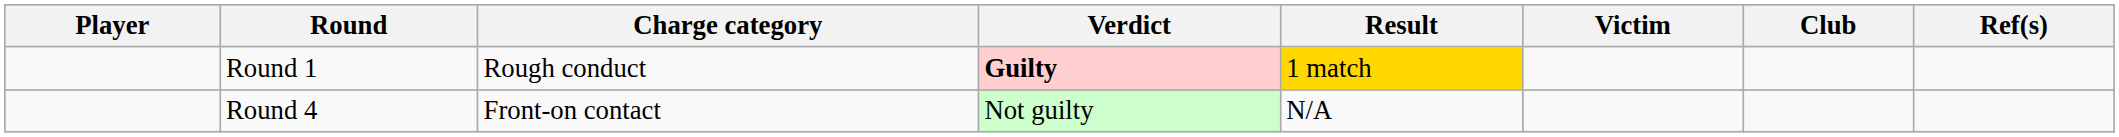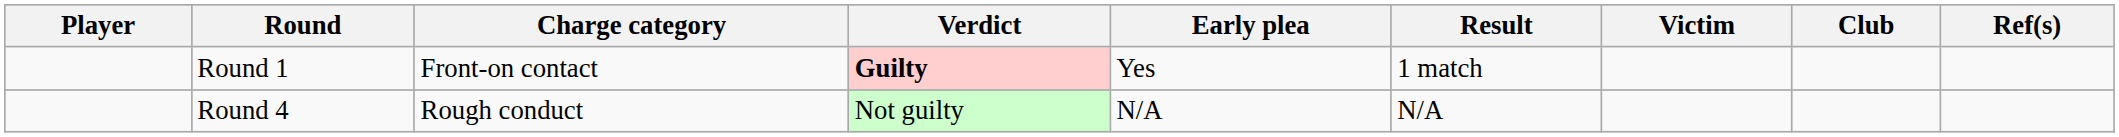+ column: Early plea | Yes | N/A
Round 1 | Charge category: Rough conduct -> Front-on contact
Round 1 | Result: gold background -> no background
Round 4 | Charge category: Front-on contact -> Rough conduct
